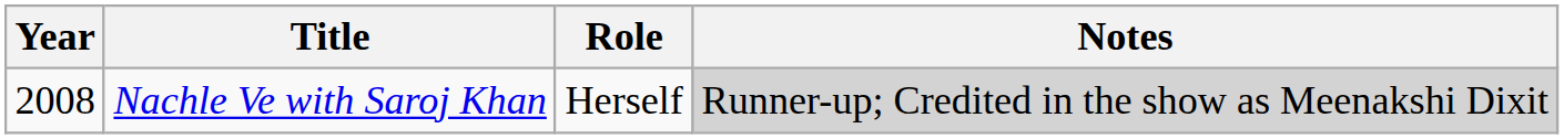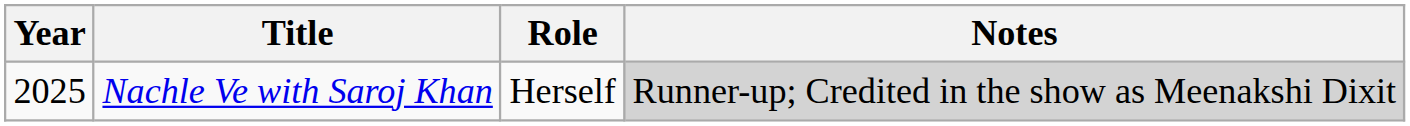Nachle Ve with Saroj Khan | Year: 2008 -> 2025
